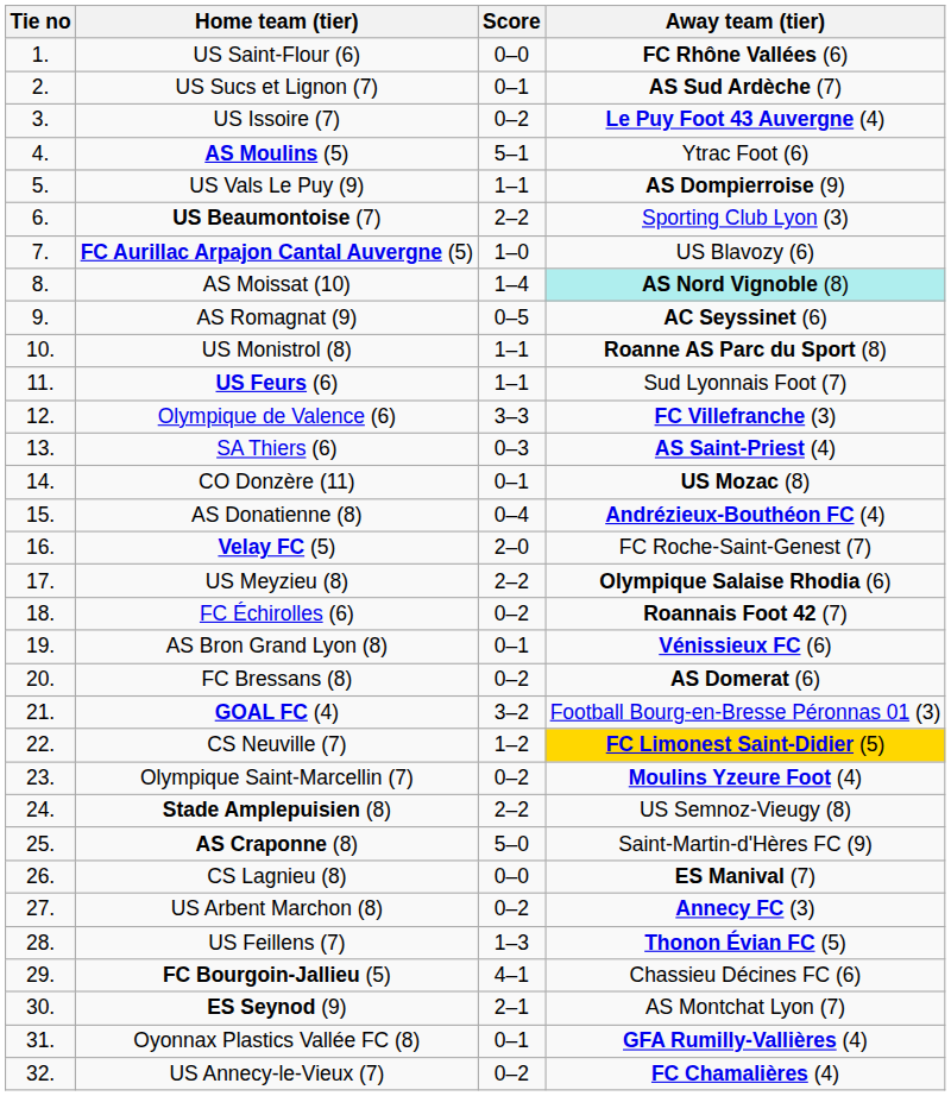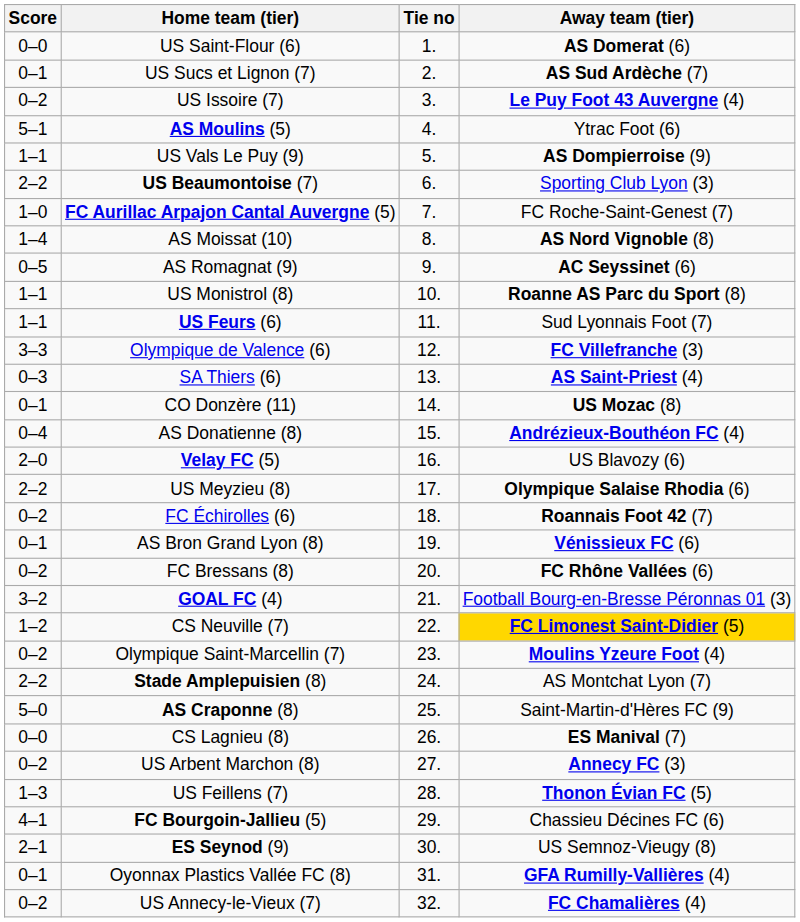columns swapped: Tie no <-> Score
US Saint-Flour (6) | Away team (tier): FC Rhône Vallées (6) -> AS Domerat (6)
FC Aurillac Arpajon Cantal Auvergne (5) | Away team (tier): US Blavozy (6) -> FC Roche-Saint-Genest (7)
AS Moissat (10) | Away team (tier): paleturquoise background -> no background
Velay FC (5) | Away team (tier): FC Roche-Saint-Genest (7) -> US Blavozy (6)
FC Bressans (8) | Away team (tier): AS Domerat (6) -> FC Rhône Vallées (6)
Stade Amplepuisien (8) | Away team (tier): US Semnoz-Vieugy (8) -> AS Montchat Lyon (7)
ES Seynod (9) | Away team (tier): AS Montchat Lyon (7) -> US Semnoz-Vieugy (8)
